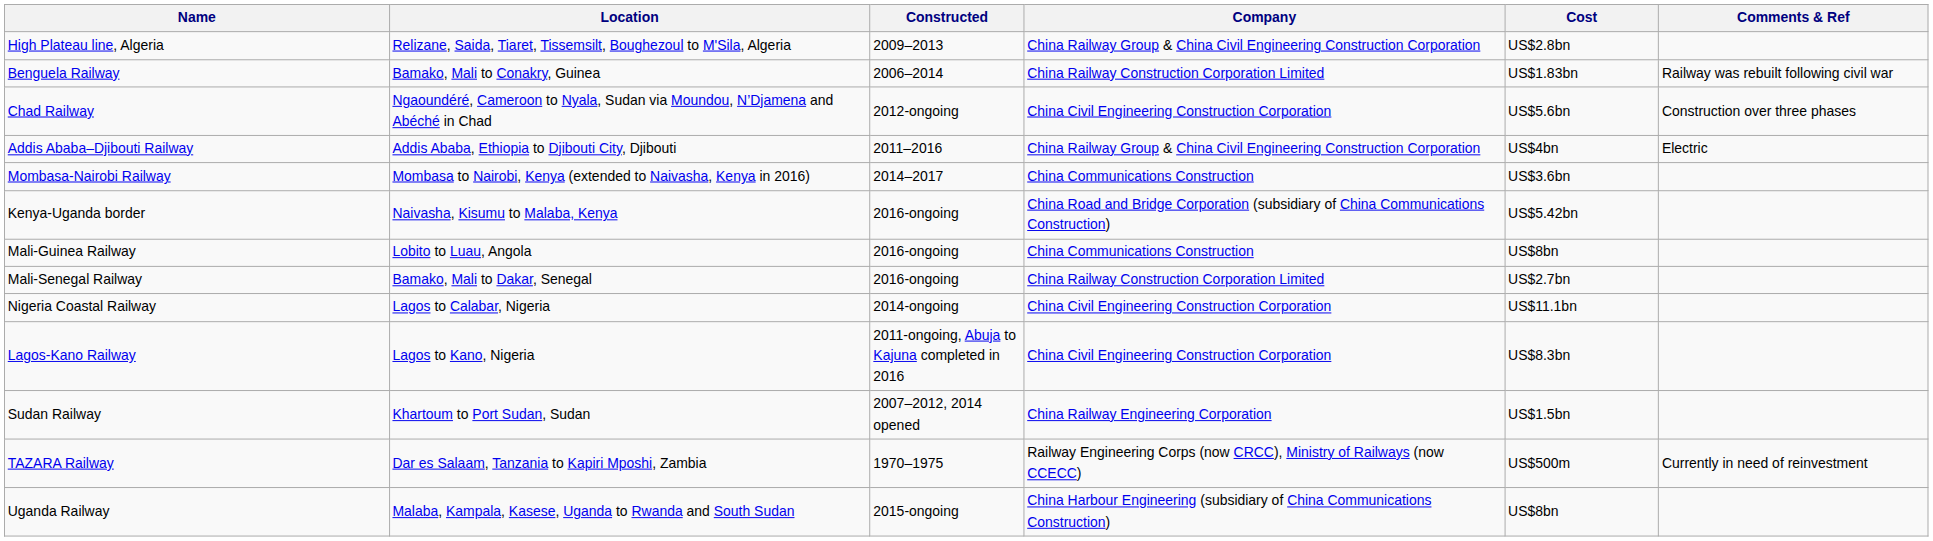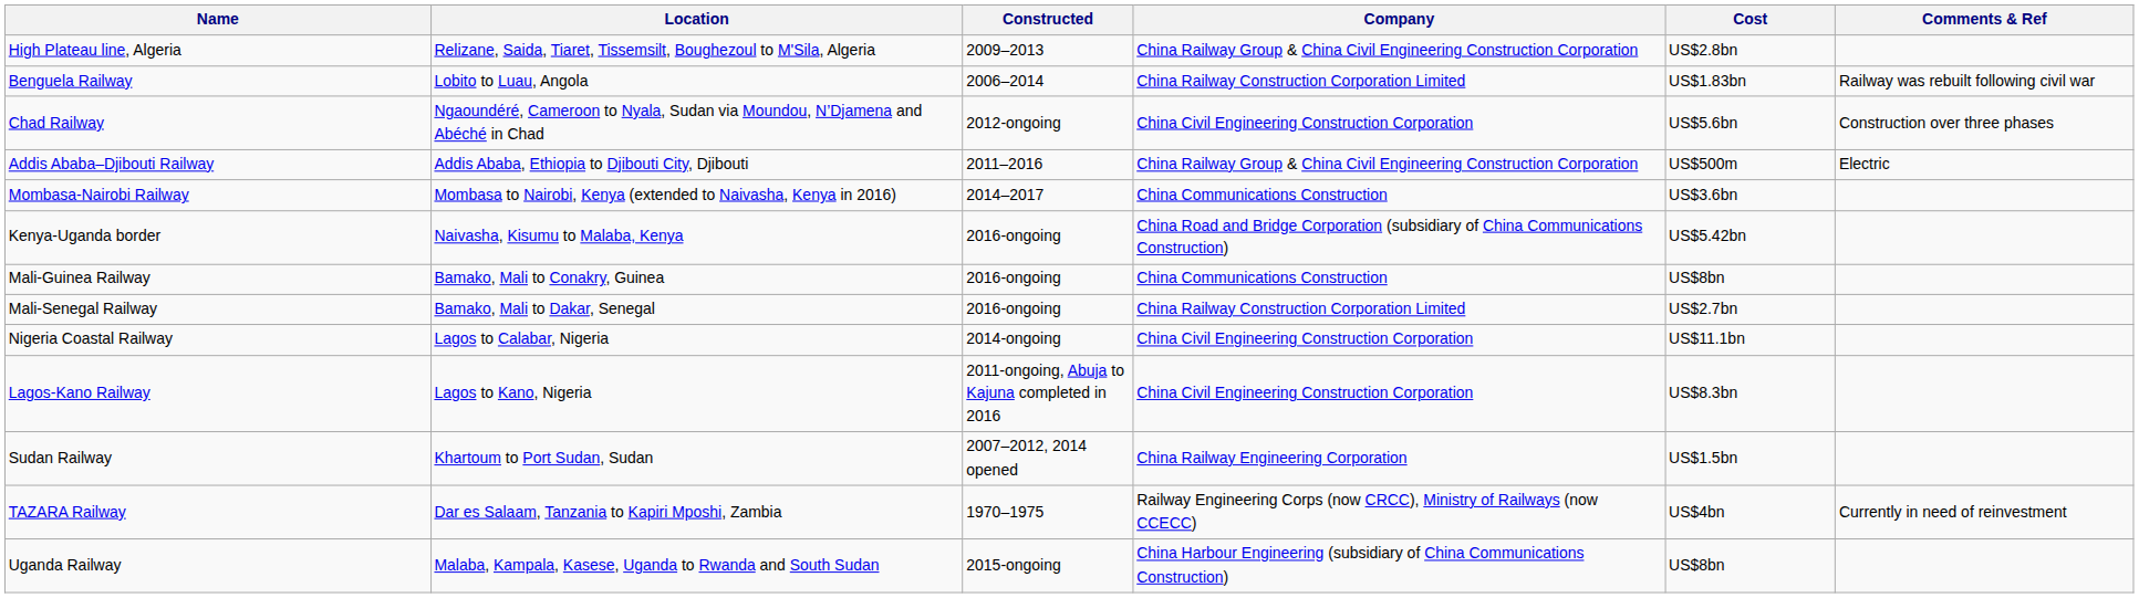Benguela Railway | Location: Bamako, Mali to Conakry, Guinea -> Lobito to Luau, Angola
Addis Ababa–Djibouti Railway | Cost: US$4bn -> US$500m
Mali-Guinea Railway | Location: Lobito to Luau, Angola -> Bamako, Mali to Conakry, Guinea
TAZARA Railway | Cost: US$500m -> US$4bn
